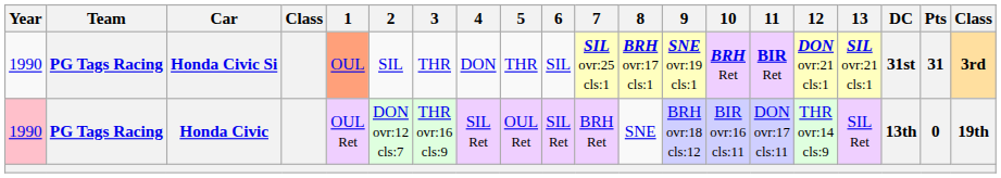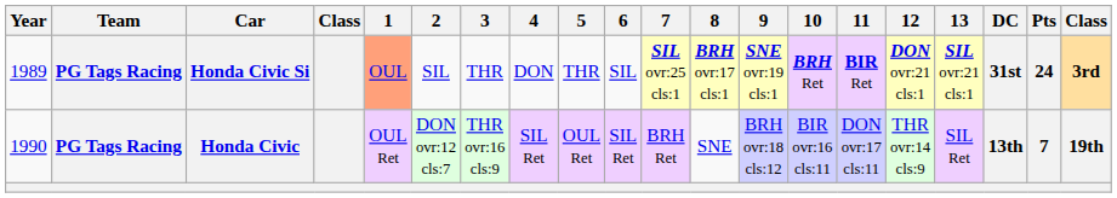Honda Civic Si | Year: 1990 -> 1989
Honda Civic Si | Pts: 31 -> 24
Honda Civic | Year: pink background -> no background
Honda Civic | Pts: 0 -> 7
